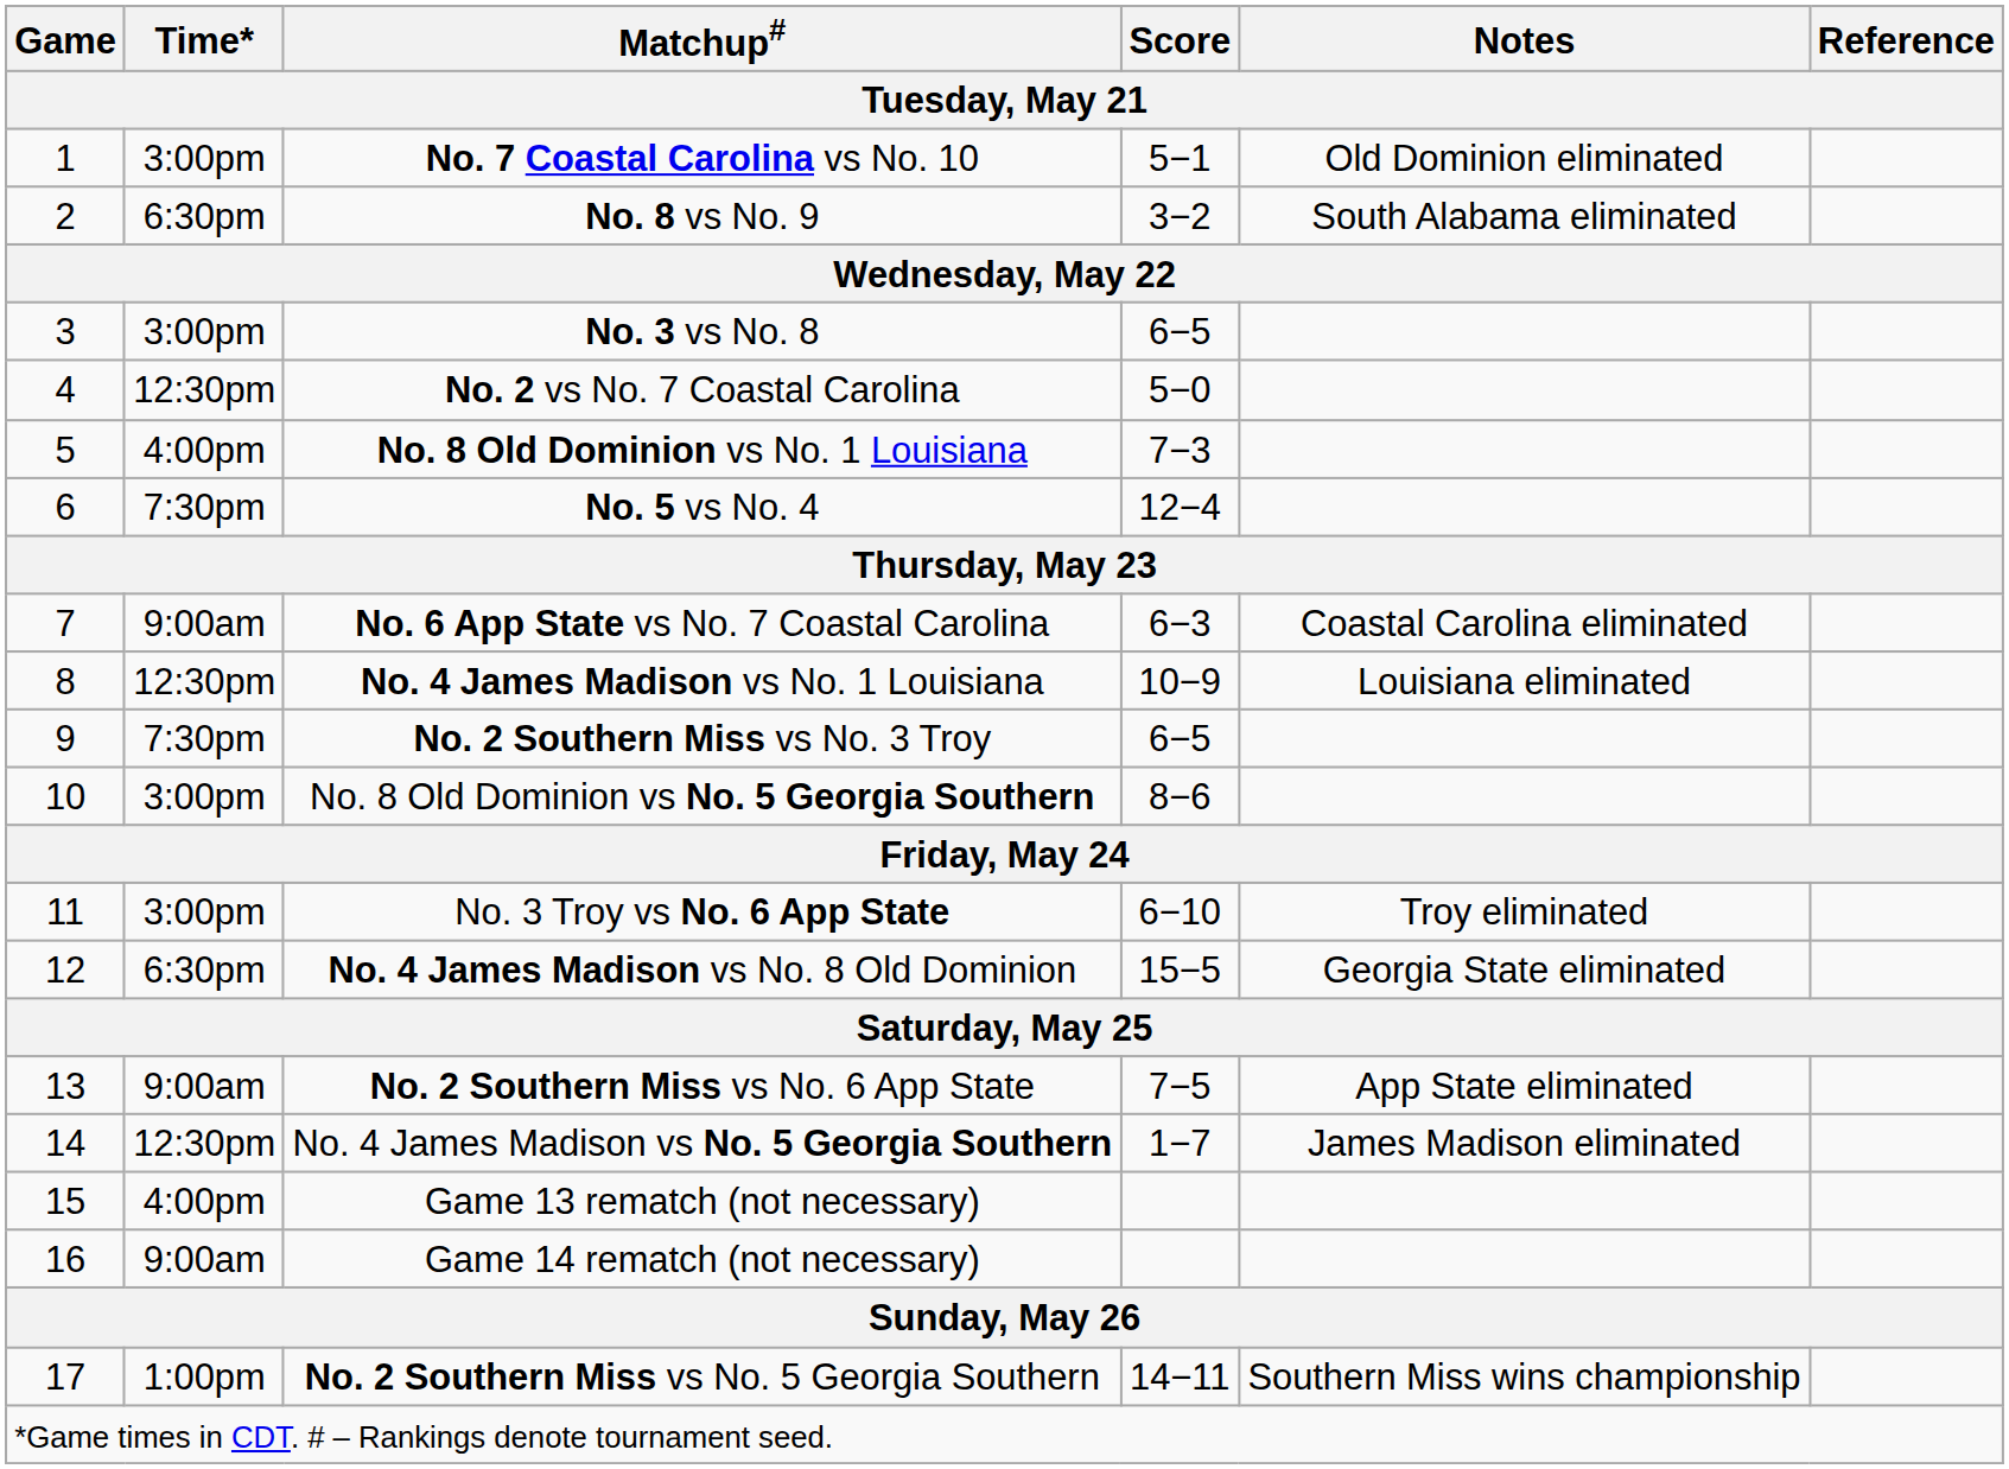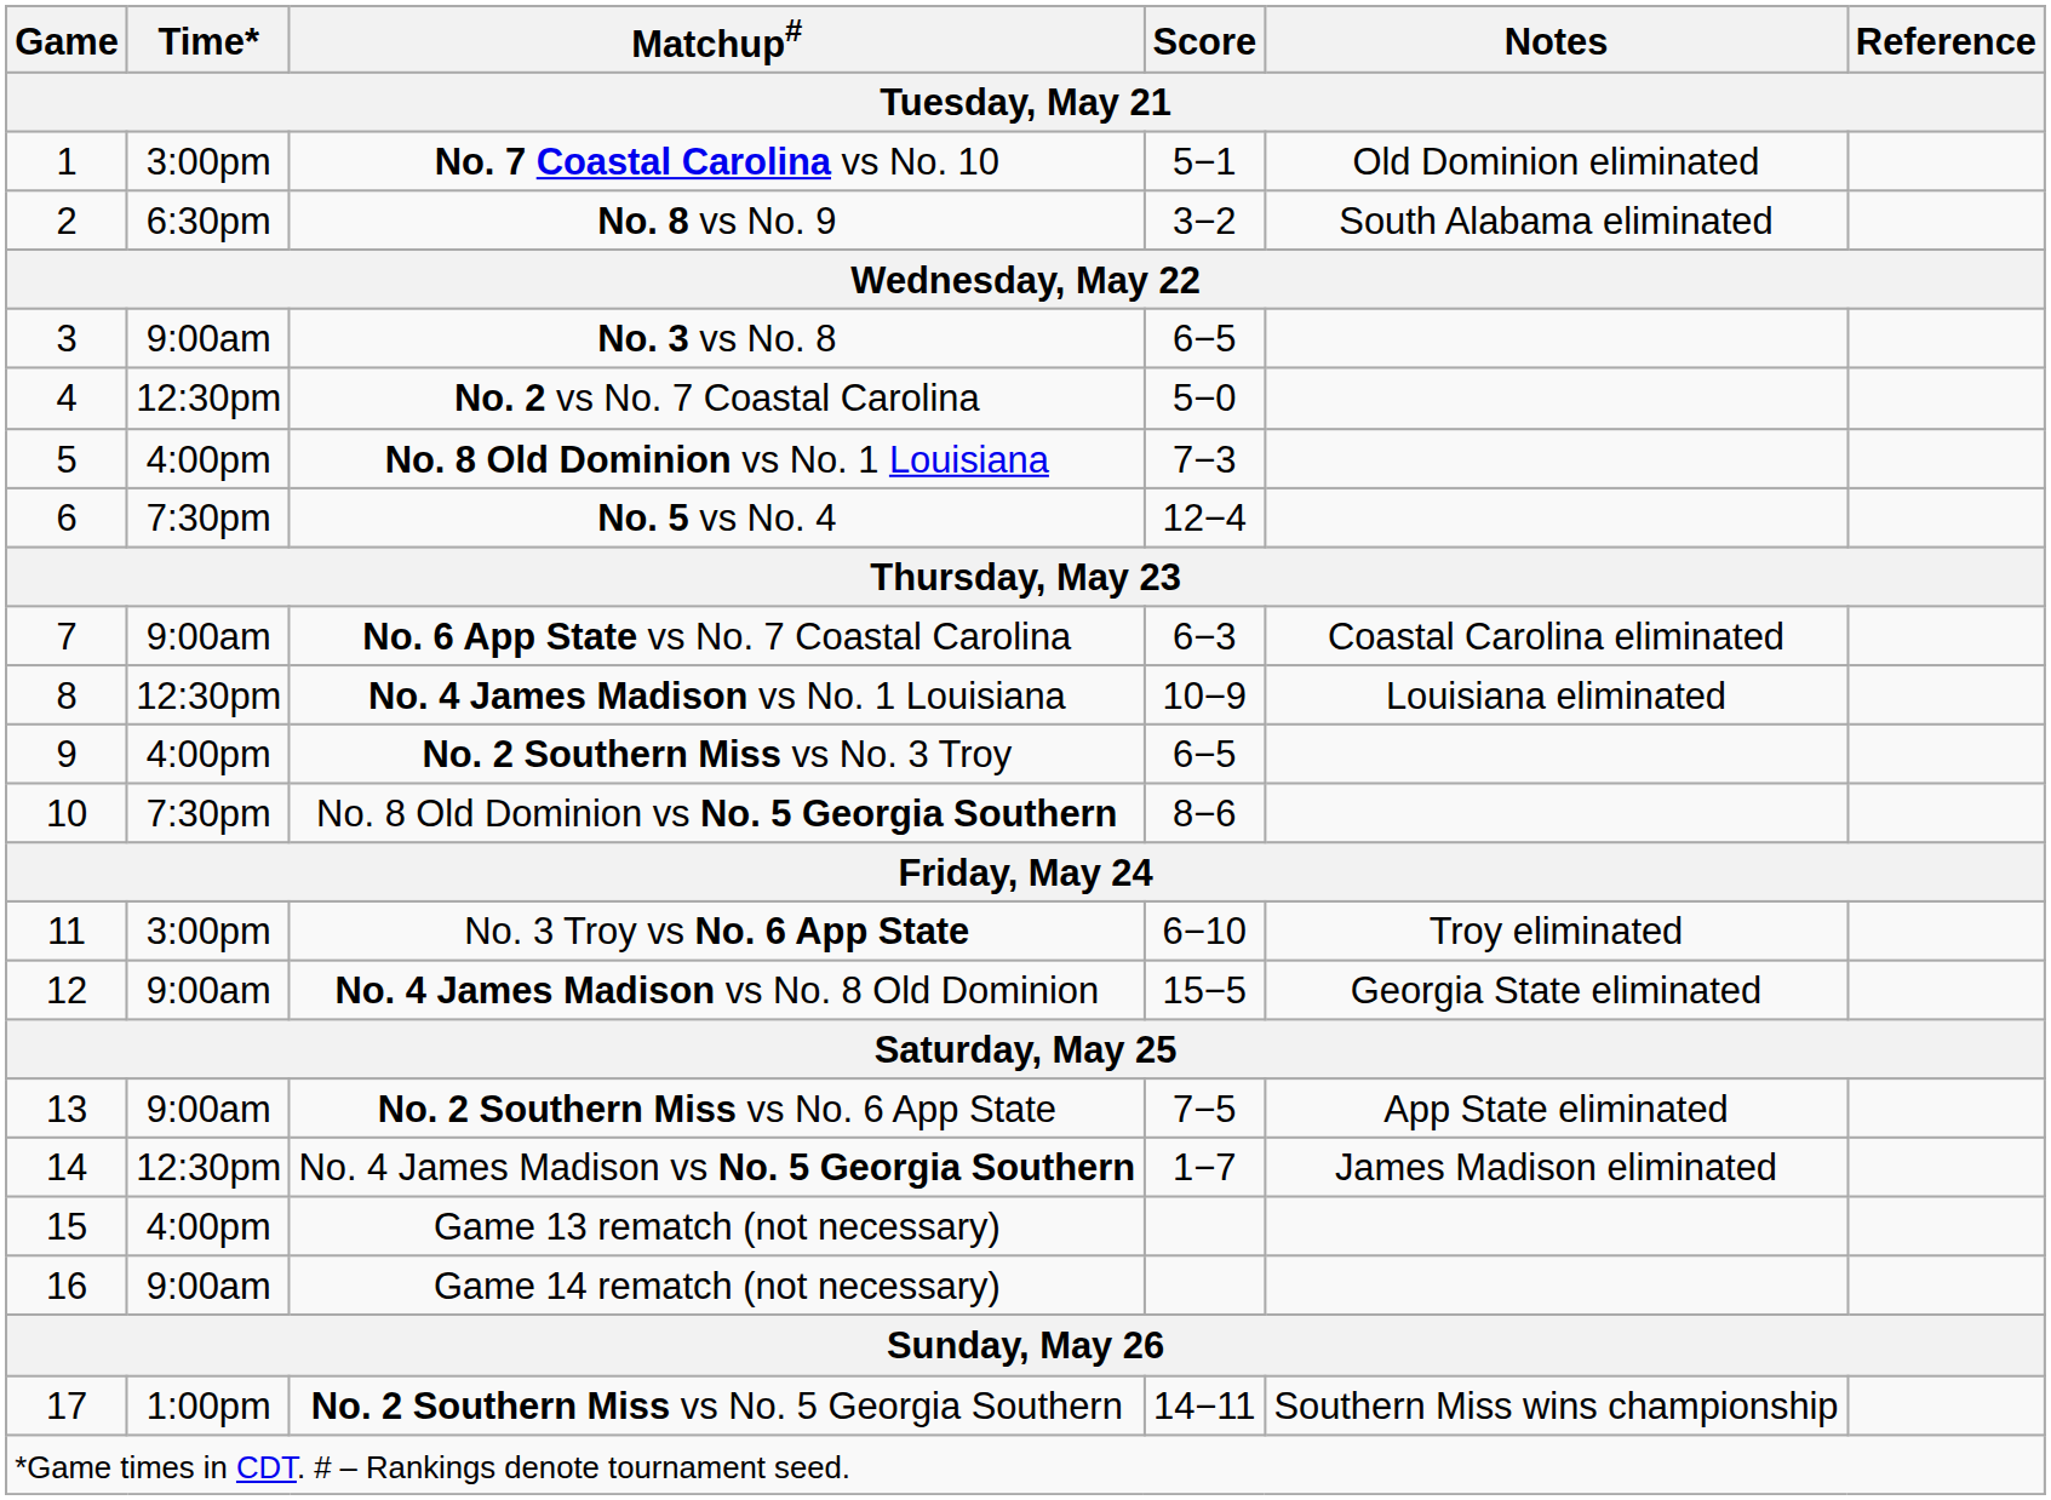No. 3 vs No. 8 | Time*: 3:00pm -> 9:00am
No. 2 Southern Miss vs No. 3 Troy | Time*: 7:30pm -> 4:00pm
No. 8 Old Dominion vs No. 5 Georgia Southern | Time*: 3:00pm -> 7:30pm
No. 4 James Madison vs No. 8 Old Dominion | Time*: 6:30pm -> 9:00am
